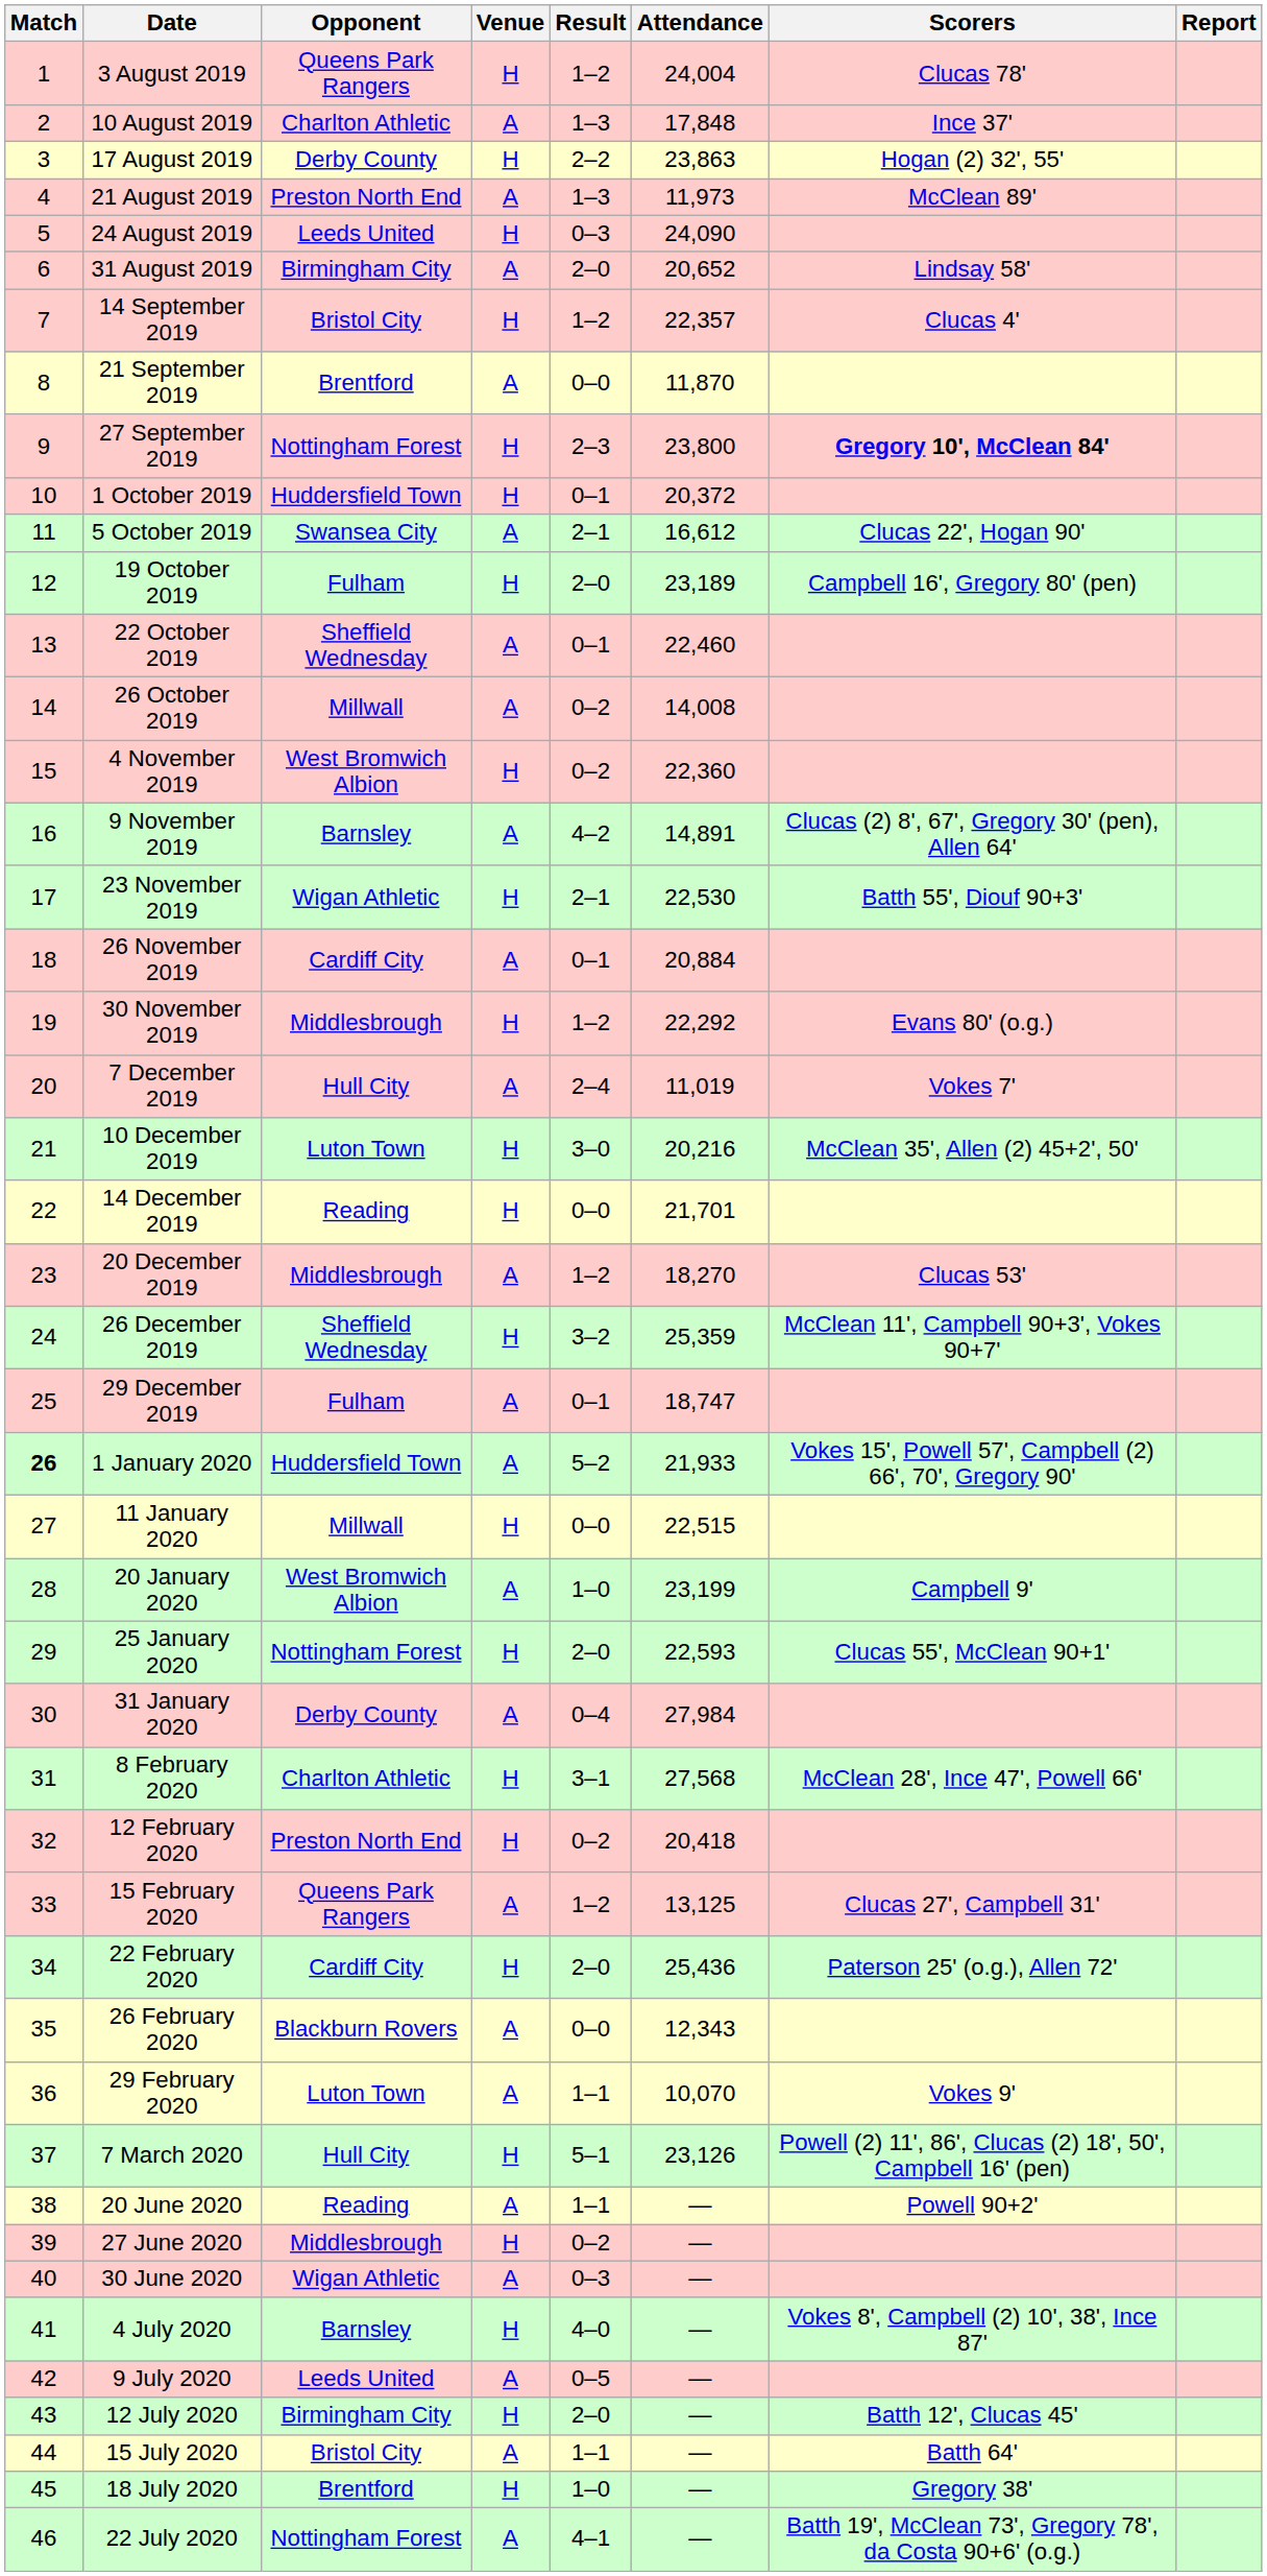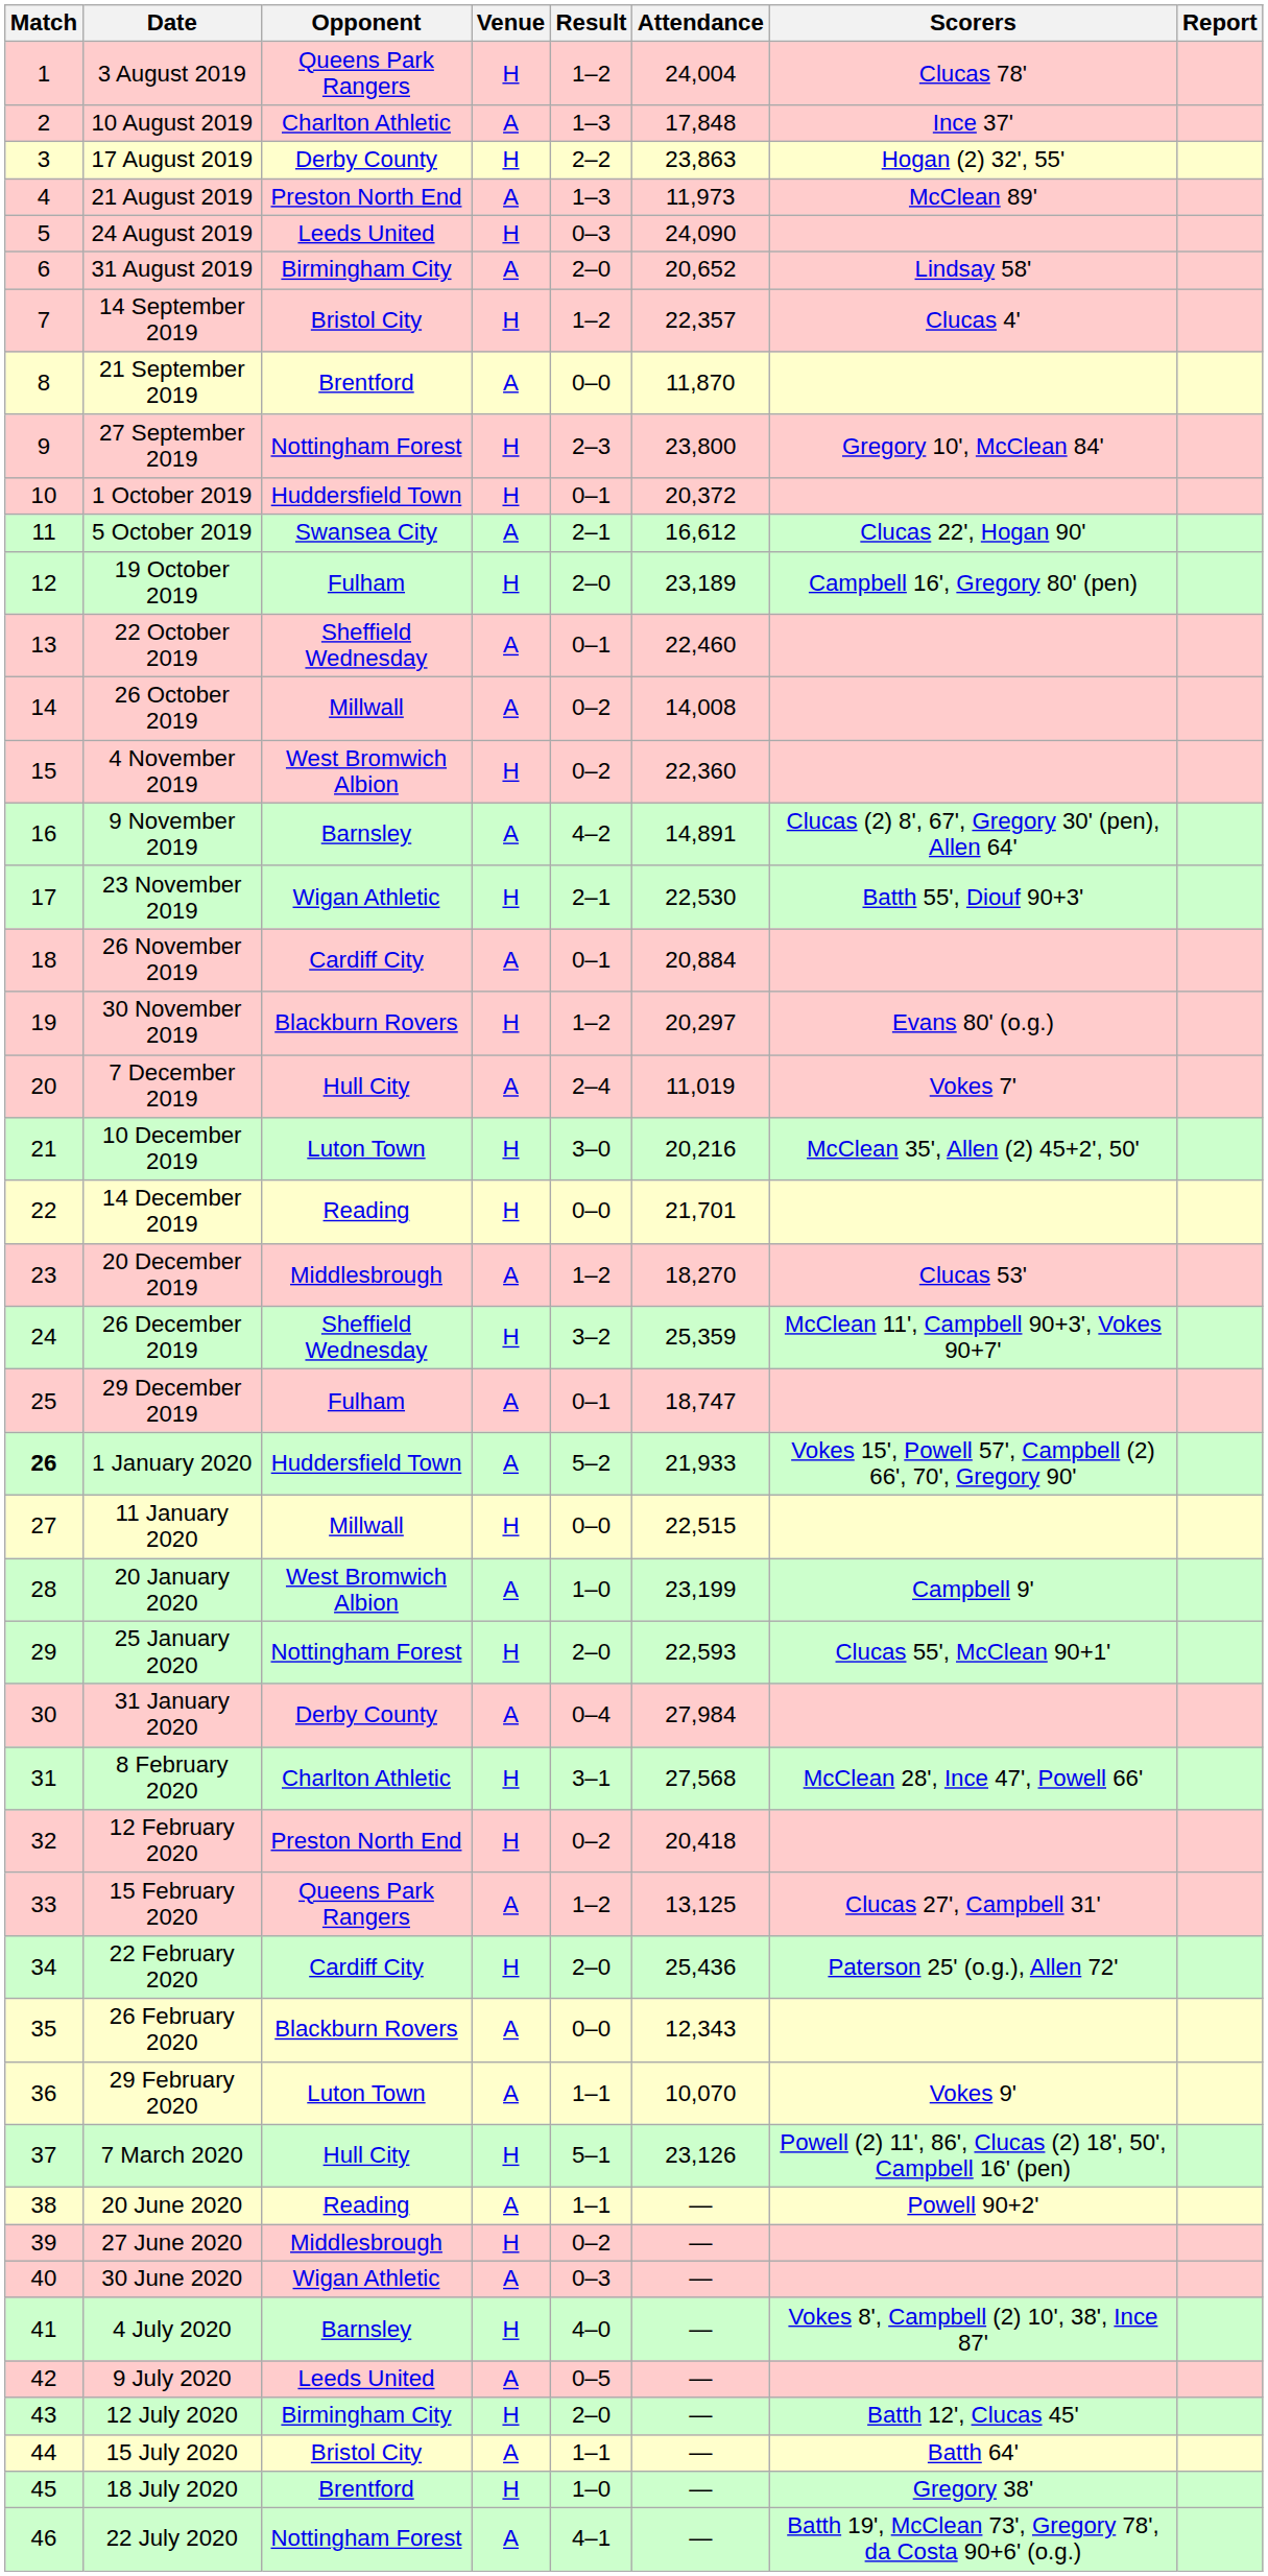27 September 2019 | Scorers: bold -> normal
30 November 2019 | Opponent: Middlesbrough -> Blackburn Rovers
30 November 2019 | Attendance: 22,292 -> 20,297
